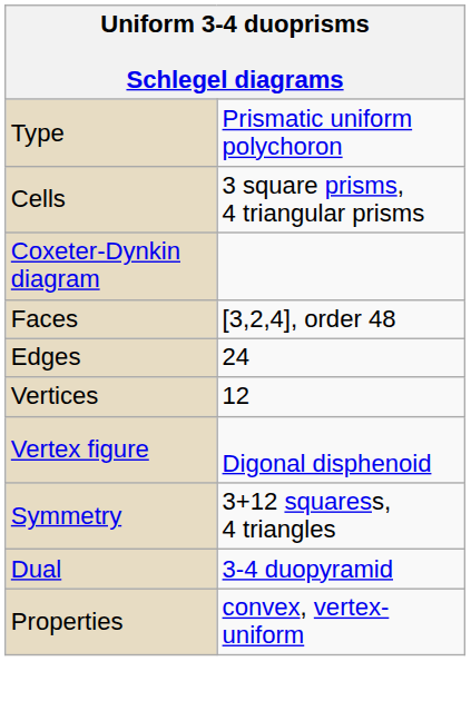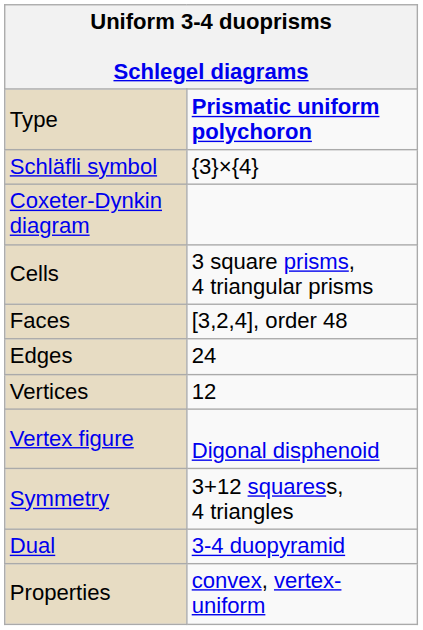Type | column 2: normal -> bold
+ row: Schläfli symbol | {3}×{4}
rows swapped: Coxeter-Dynkin diagram <-> Cells
